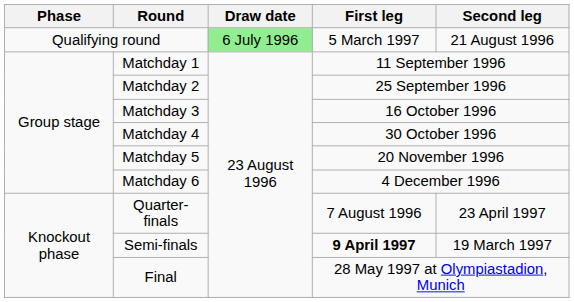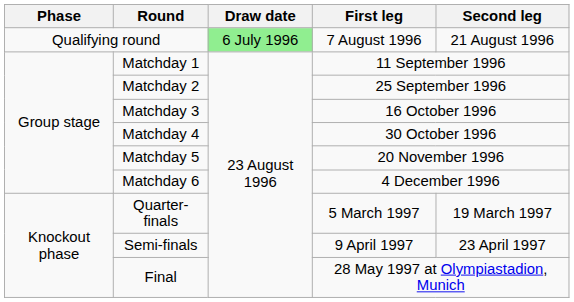Qualifying round | First leg: 5 March 1997 -> 7 August 1996
Quarter-finals | First leg: 7 August 1996 -> 5 March 1997
Quarter-finals | Second leg: 23 April 1997 -> 19 March 1997
Semi-finals | First leg: bold -> normal
Semi-finals | Second leg: 19 March 1997 -> 23 April 1997
